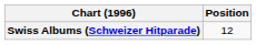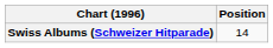Swiss Albums (Schweizer Hitparade) | Position: 12 -> 14
